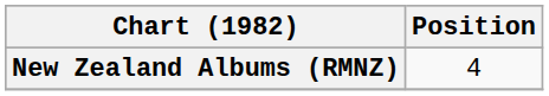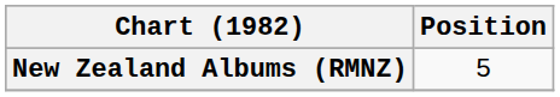New Zealand Albums (RMNZ) | Position: 4 -> 5
